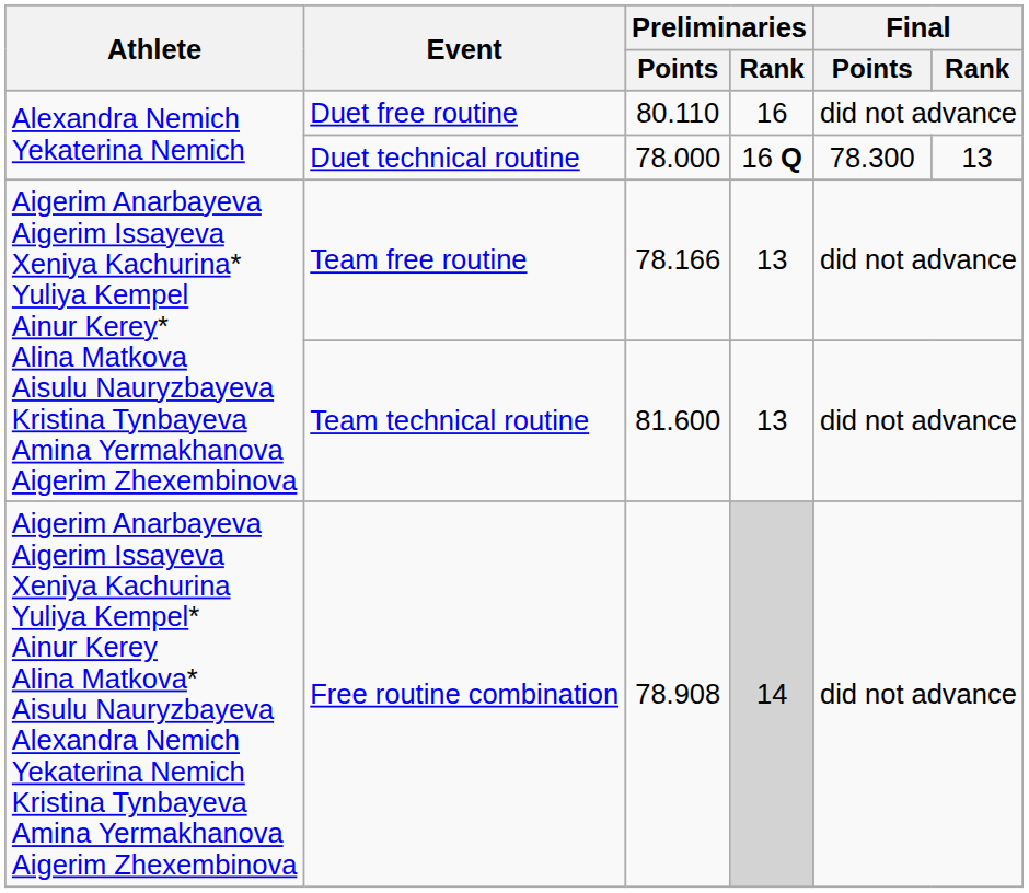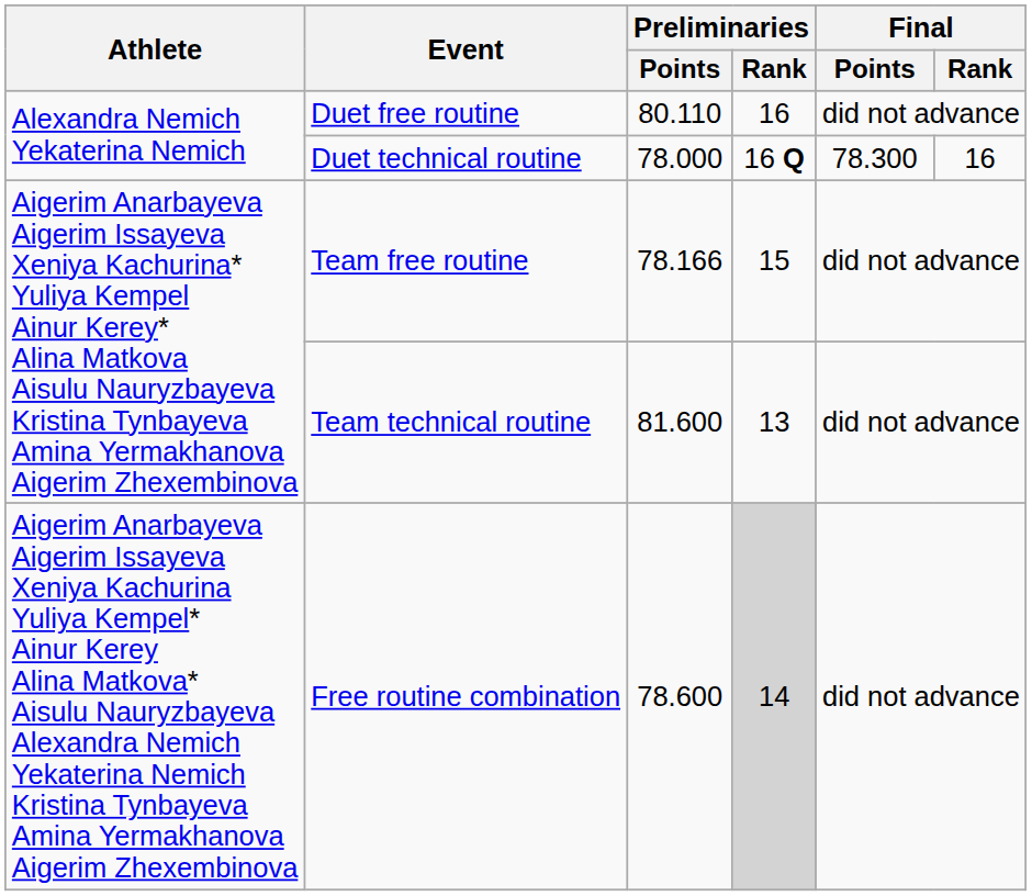Duet technical routine | Final / Rank: 13 -> 16
Team free routine | Preliminaries / Rank: 13 -> 15
Free routine combination | Preliminaries / Points: 78.908 -> 78.600
